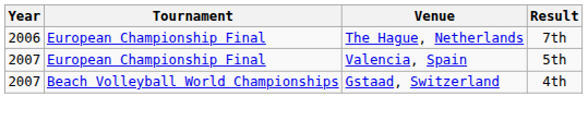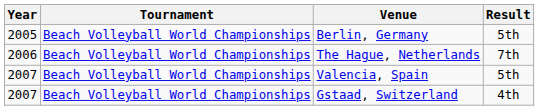+ row: 2005 | Beach Volleyball World Championships | Berlin, Germany | 5th
The Hague, Netherlands | Tournament: European Championship Final -> Beach Volleyball World Championships
Valencia, Spain | Tournament: European Championship Final -> Beach Volleyball World Championships
